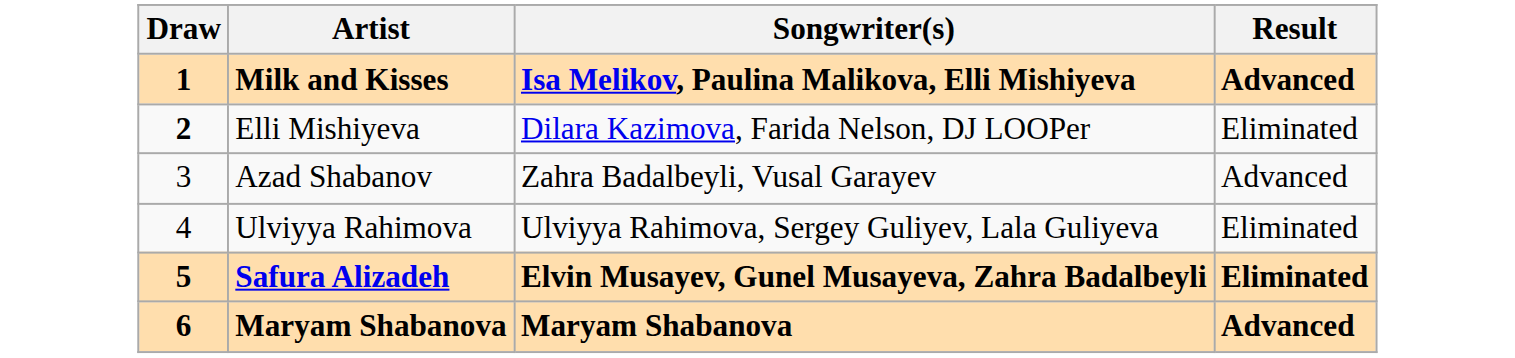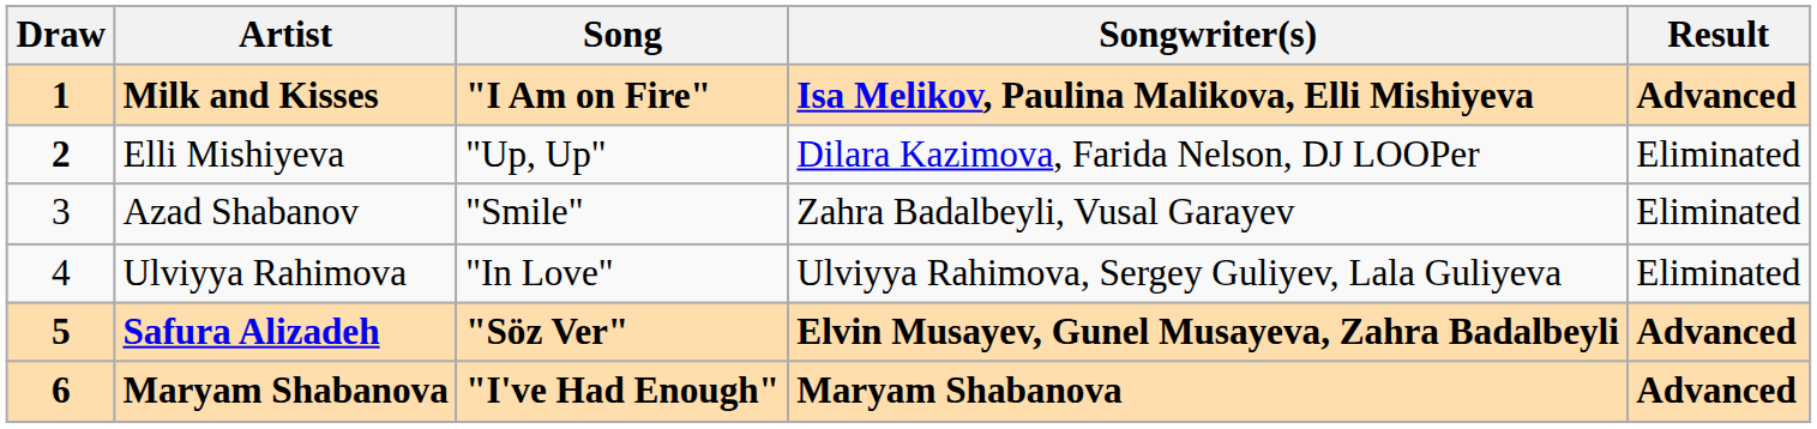+ column: Song | "I Am on Fire" | "Up, Up" | "Smile" | "In Love" | "Söz Ver" | "I've Had Enough"
Azad Shabanov | Result: Advanced -> Eliminated
Safura Alizadeh | Result: Eliminated -> Advanced
